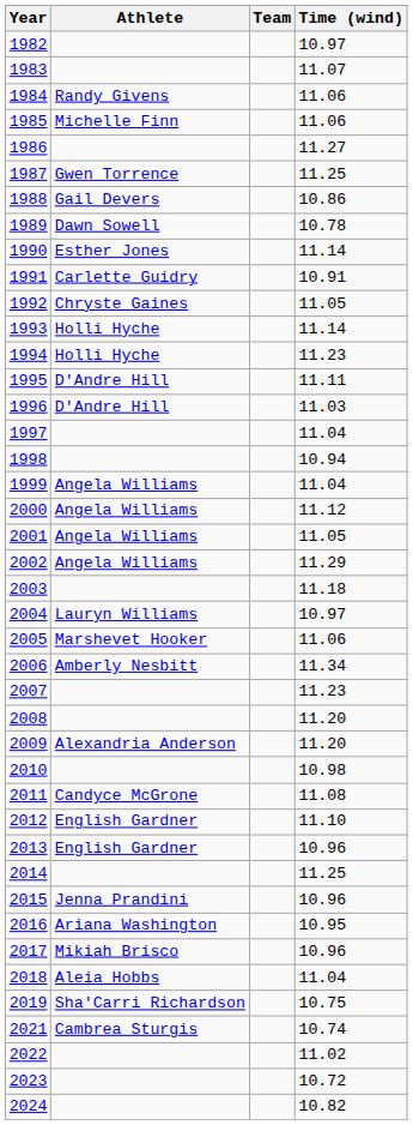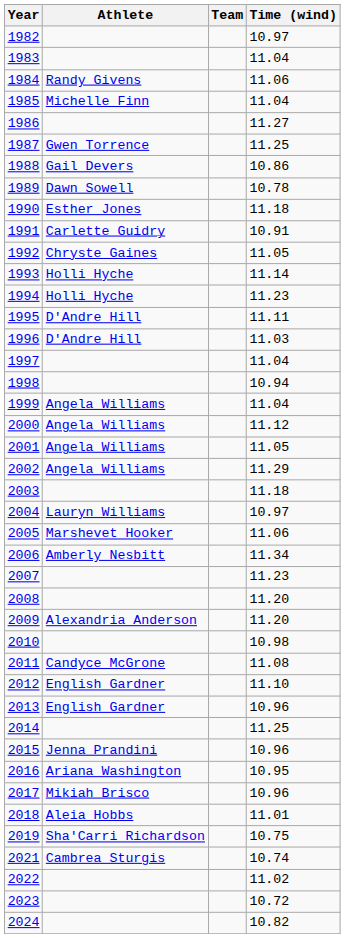1983 | Time (wind): 11.07 -> 11.04
1985 | Time (wind): 11.06 -> 11.04
1990 | Time (wind): 11.14 -> 11.18
2018 | Time (wind): 11.04 -> 11.01
